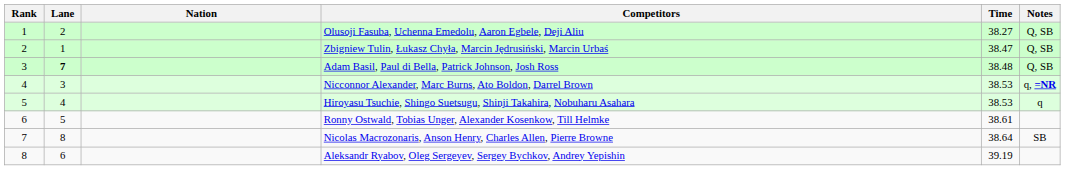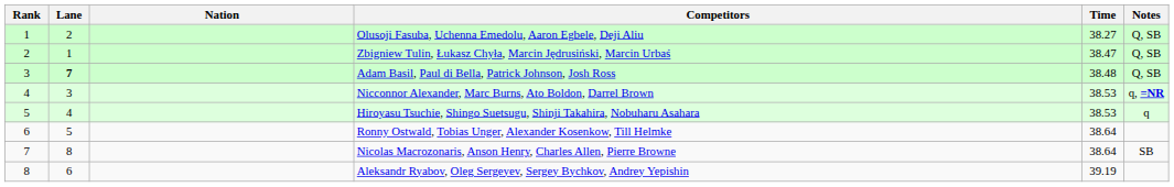Ronny Ostwald, Tobias Unger, Alexander Kosenkow, Till Helmke | Time: 38.61 -> 38.64
